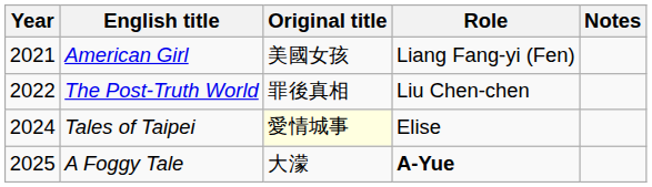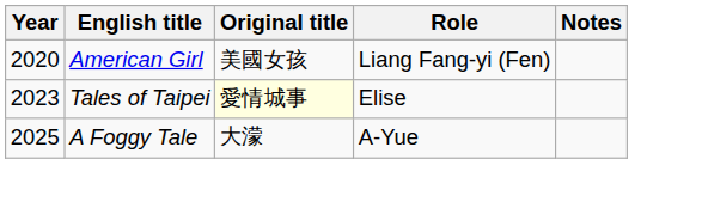American Girl | Year: 2021 -> 2020
- row: 2022 | The Post-Truth World | 罪後真相 | Liu Chen-chen
Tales of Taipei | Year: 2024 -> 2023
A Foggy Tale | Role: bold -> normal
